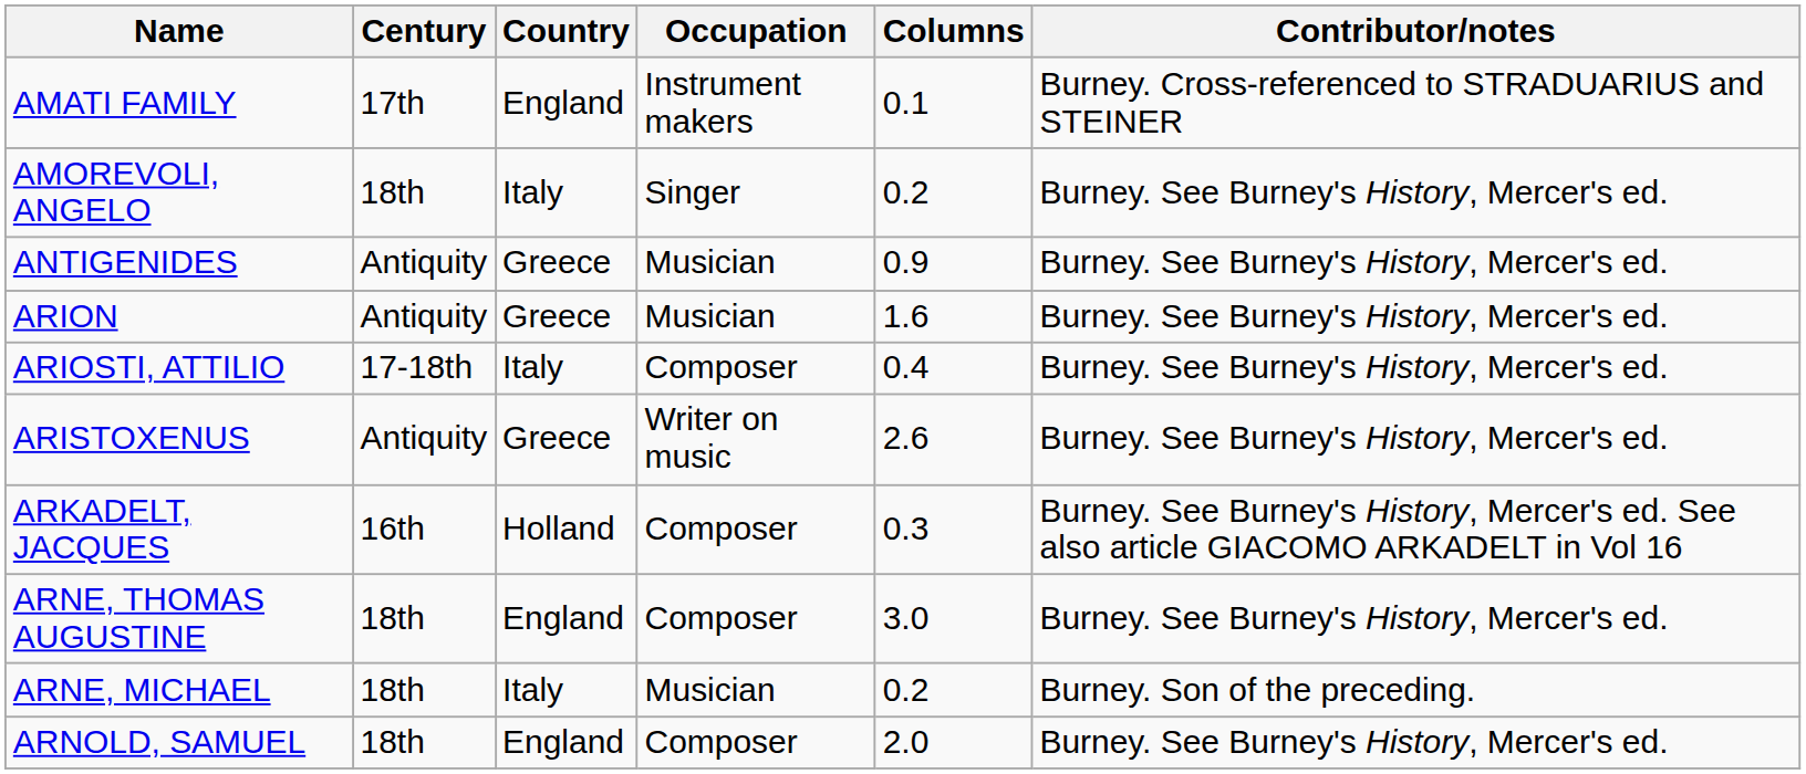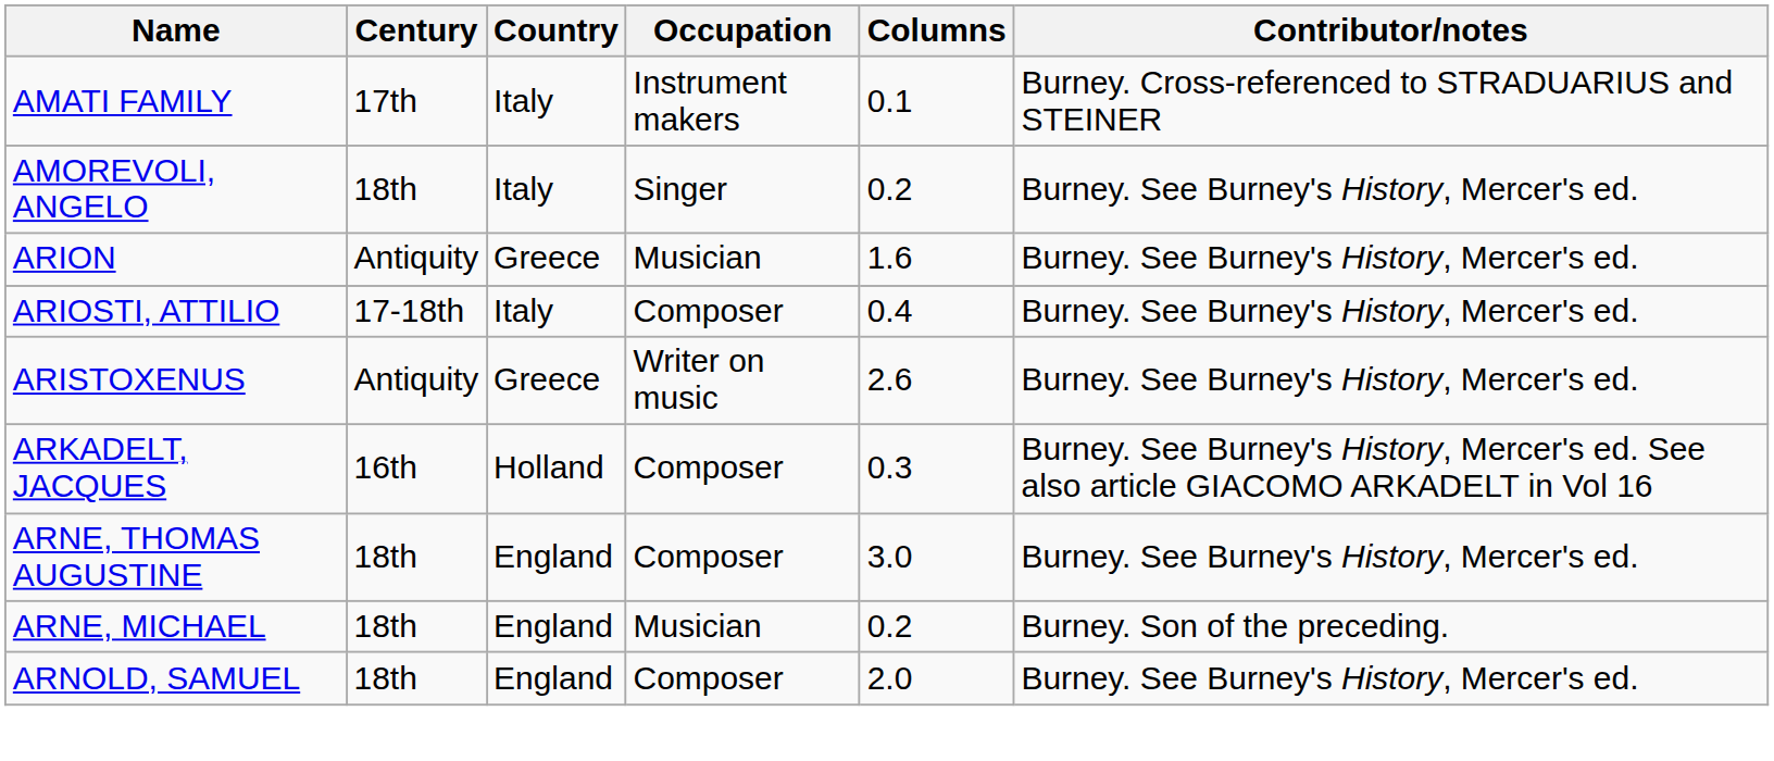AMATI FAMILY | Country: England -> Italy
- row: ANTIGENIDES | Antiquity | Greece | Musician | 0.9 | Burney. See Burney's History, Mercer's ed.
ARNE, MICHAEL | Country: Italy -> England
